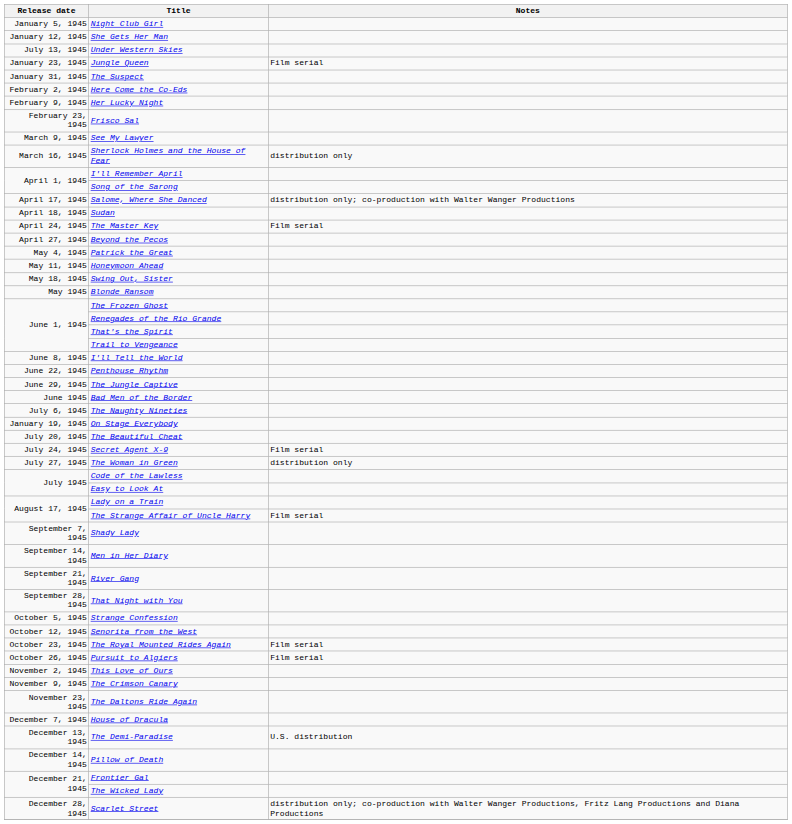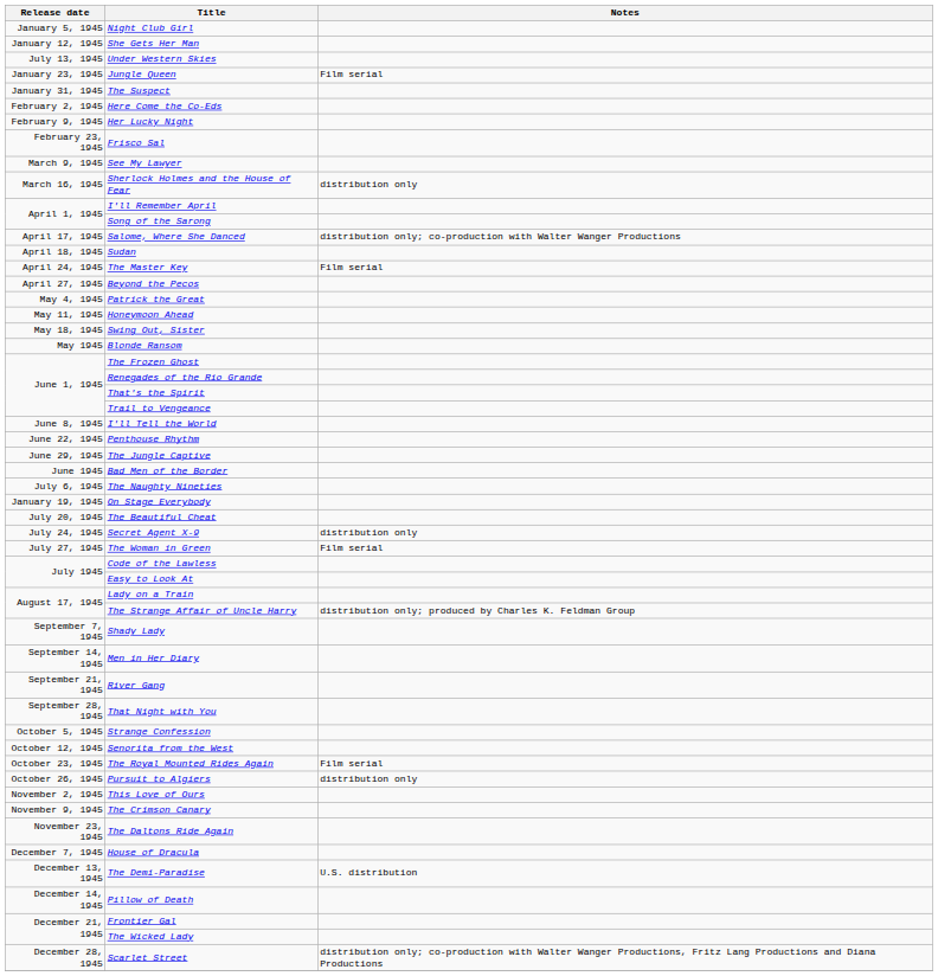Secret Agent X-9 | Notes: Film serial -> distribution only
The Woman in Green | Notes: distribution only -> Film serial
The Strange Affair of Uncle Harry | Notes: Film serial -> distribution only; produced by Charles K. Feldman Group
Pursuit to Algiers | Notes: Film serial -> distribution only
